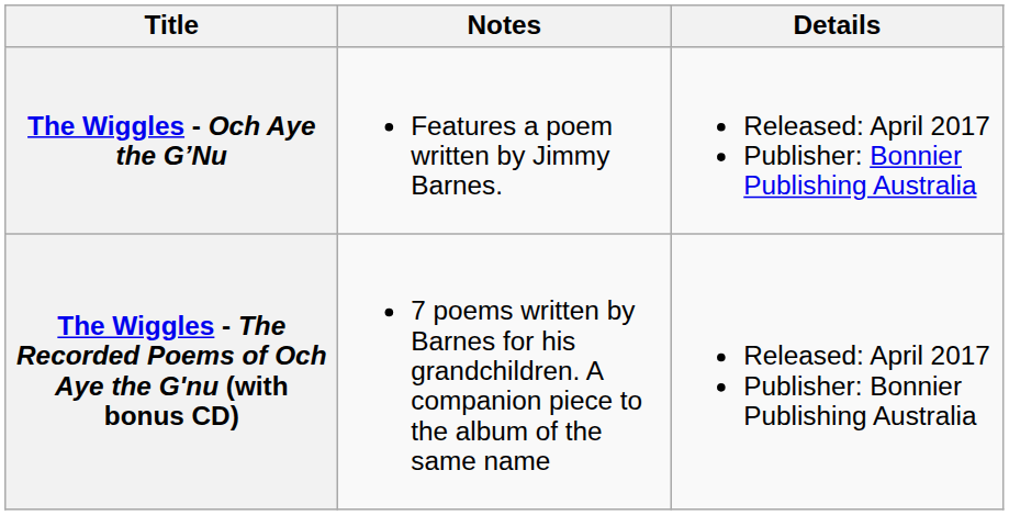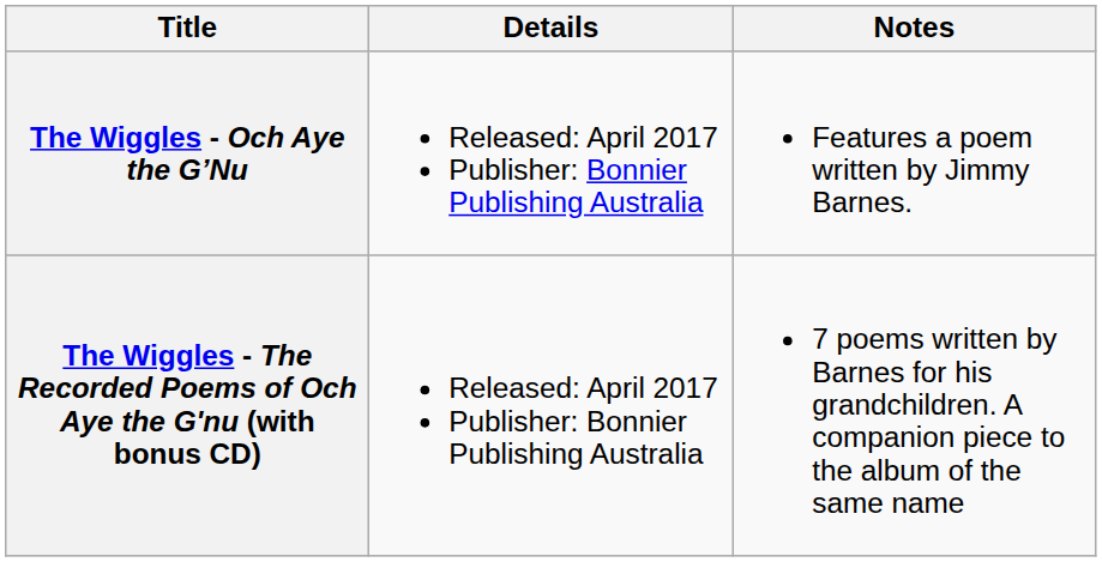columns swapped: Details <-> Notes
